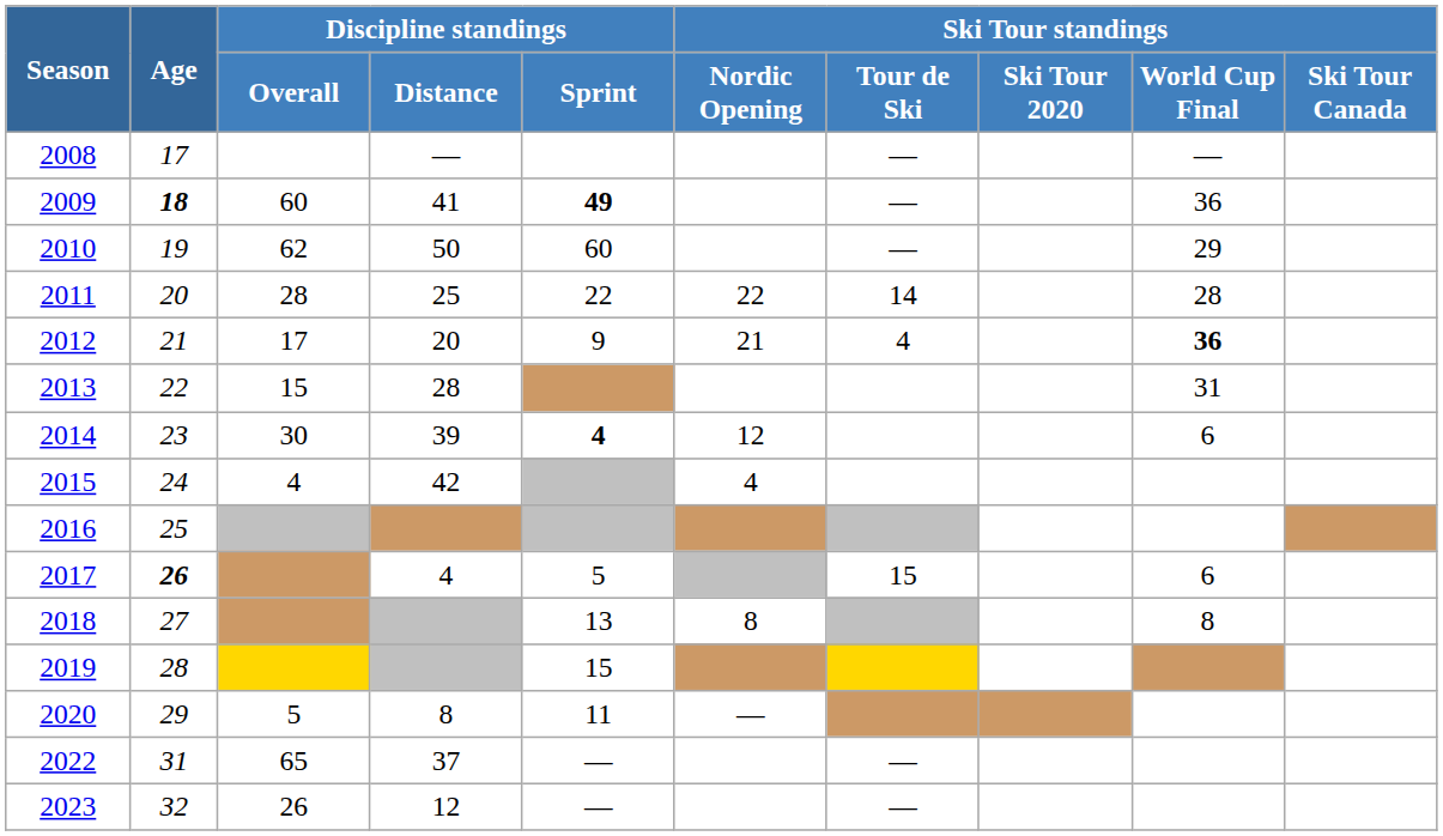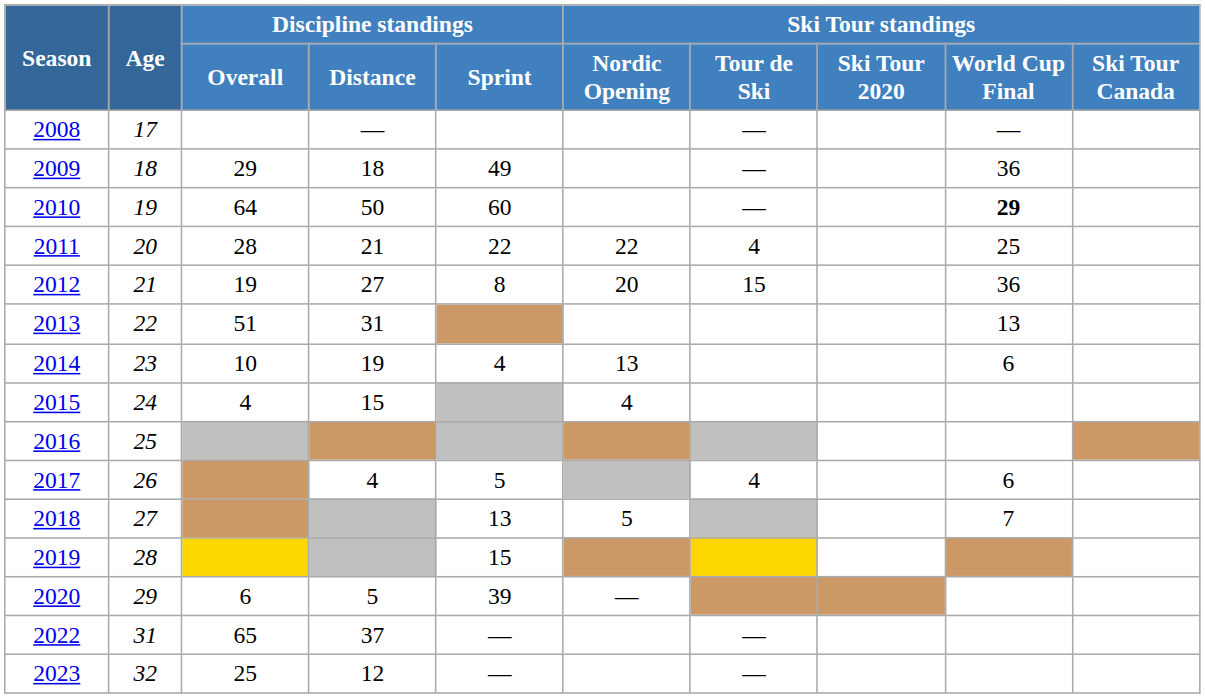2009 | Age: bold -> normal
2009 | Discipline standings / Overall: 60 -> 29
2009 | Discipline standings / Distance: 41 -> 18
2009 | Discipline standings / Sprint: bold -> normal
2010 | Discipline standings / Overall: 62 -> 64
2010 | Ski Tour standings / World Cup Final: normal -> bold
2011 | Discipline standings / Distance: 25 -> 21
2011 | Ski Tour standings / Tour de Ski: 14 -> 4
2011 | Ski Tour standings / World Cup Final: 28 -> 25
2012 | Discipline standings / Overall: 17 -> 19
2012 | Discipline standings / Distance: 20 -> 27
2012 | Discipline standings / Sprint: 9 -> 8
2012 | Ski Tour standings / Nordic Opening: 21 -> 20
2012 | Ski Tour standings / Tour de Ski: 4 -> 15
2012 | Ski Tour standings / World Cup Final: bold -> normal
2013 | Discipline standings / Overall: 15 -> 51
2013 | Discipline standings / Distance: 28 -> 31
2013 | Ski Tour standings / World Cup Final: 31 -> 13
2014 | Discipline standings / Overall: 30 -> 10
2014 | Discipline standings / Distance: 39 -> 19
2014 | Discipline standings / Sprint: bold -> normal
2014 | Ski Tour standings / Nordic Opening: 12 -> 13
2015 | Discipline standings / Distance: 42 -> 15
2017 | Age: bold -> normal
2017 | Ski Tour standings / Tour de Ski: 15 -> 4
2018 | Ski Tour standings / Nordic Opening: 8 -> 5
2018 | Ski Tour standings / World Cup Final: 8 -> 7
2020 | Discipline standings / Overall: 5 -> 6
2020 | Discipline standings / Distance: 8 -> 5
2020 | Discipline standings / Sprint: 11 -> 39
2023 | Discipline standings / Overall: 26 -> 25
